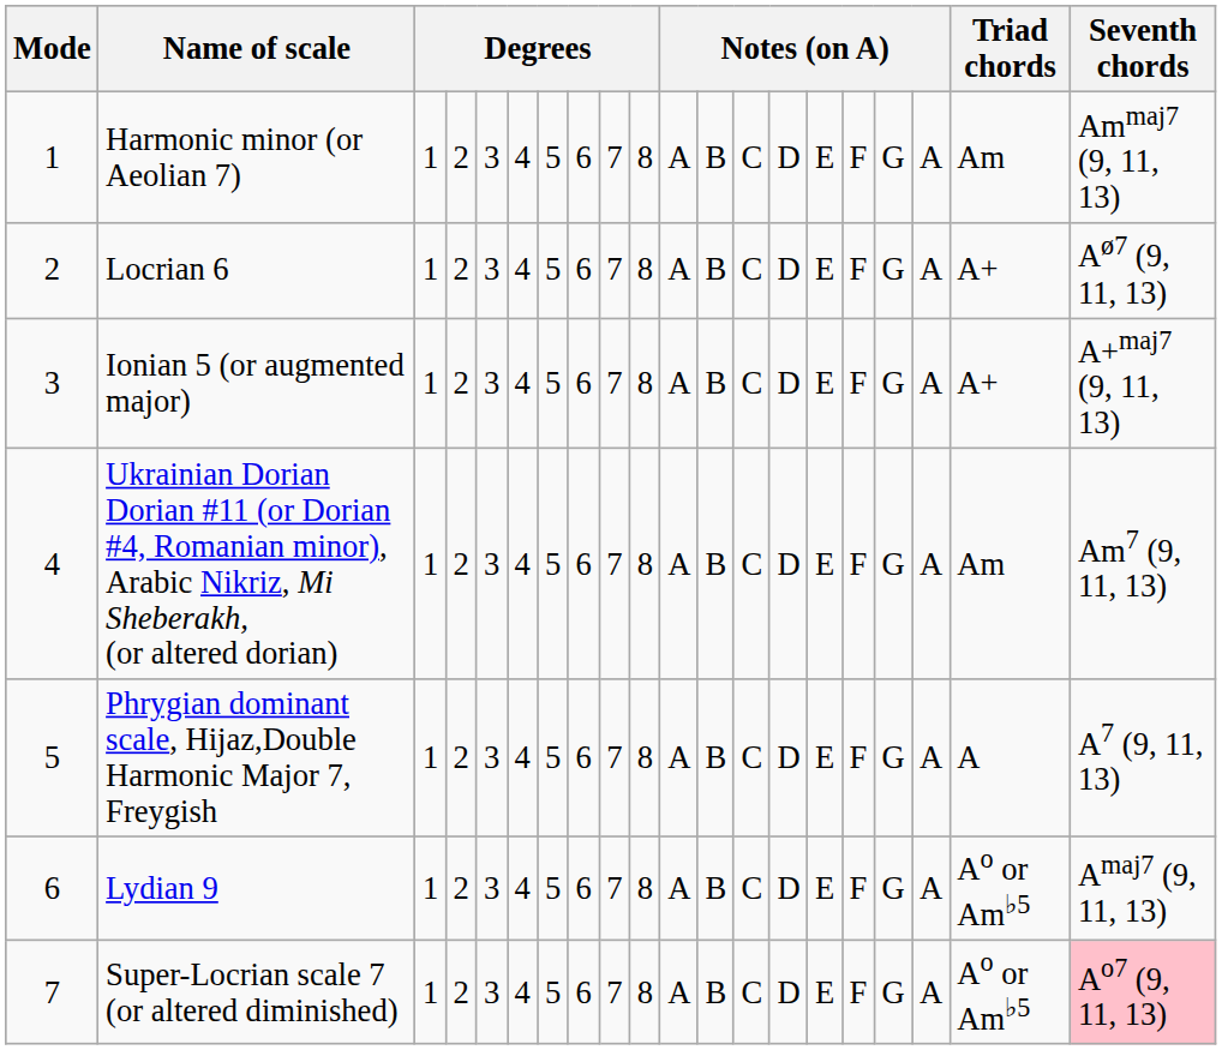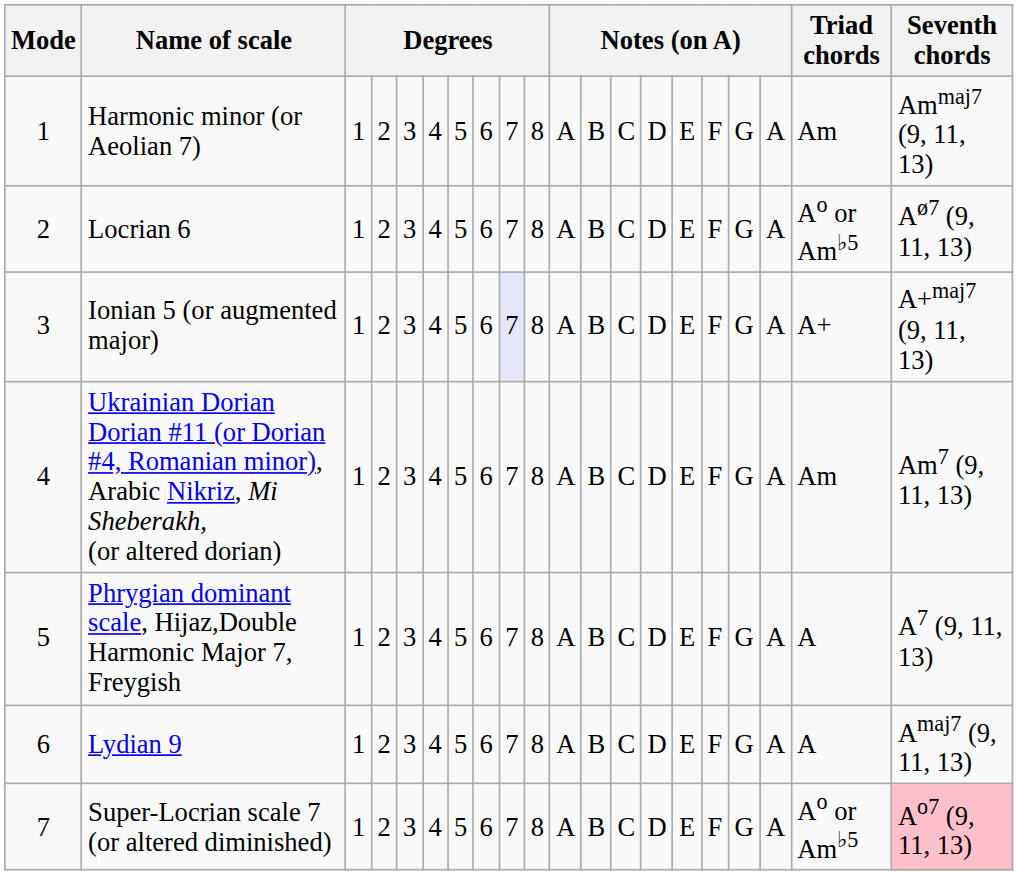Locrian 6 | Triad chords: A+ -> Aο or Am♭5
Ionian 5 (or augmented major) | column 9: no background -> lavender background
Lydian 9 | Triad chords: Aο or Am♭5 -> A
